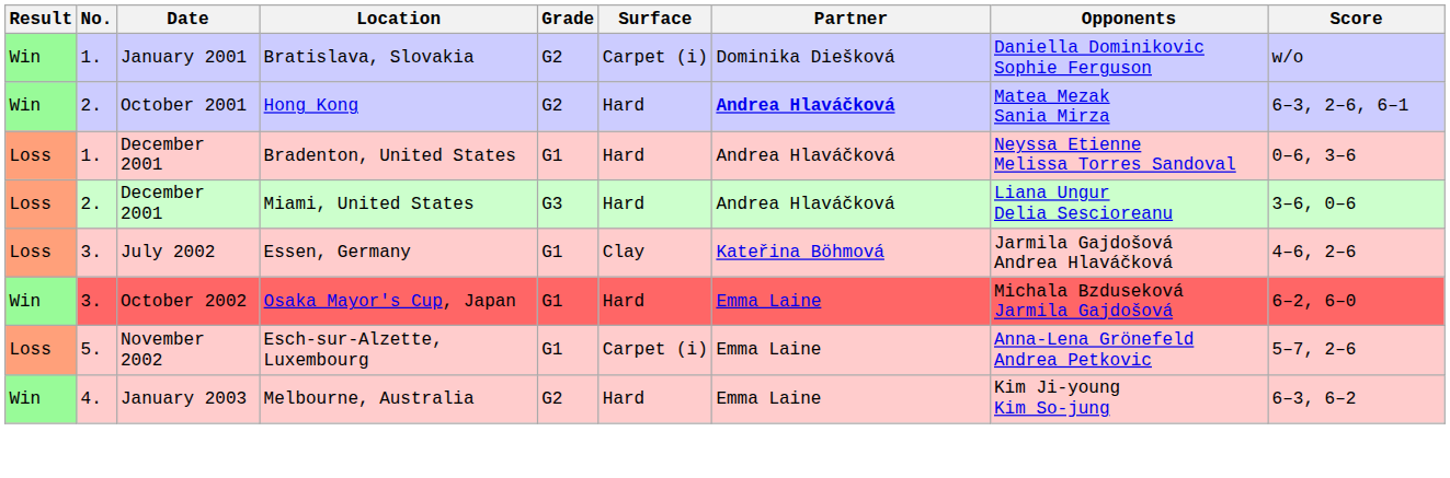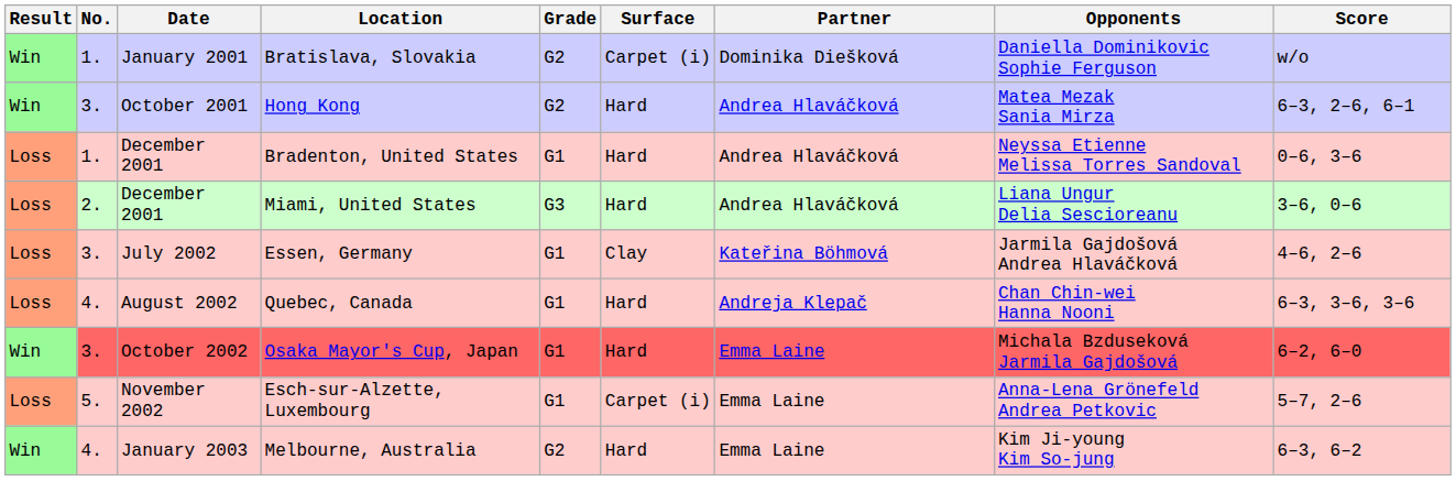Hong Kong | No.: 2. -> 3.
Hong Kong | Partner: bold -> normal
+ row: Loss | 4. | August 2002 | Quebec, Canada | G1 | Hard | Andreja Klepač | Chan Chin-wei Hanna Nooni | 6–3, 3–6, 3–6
